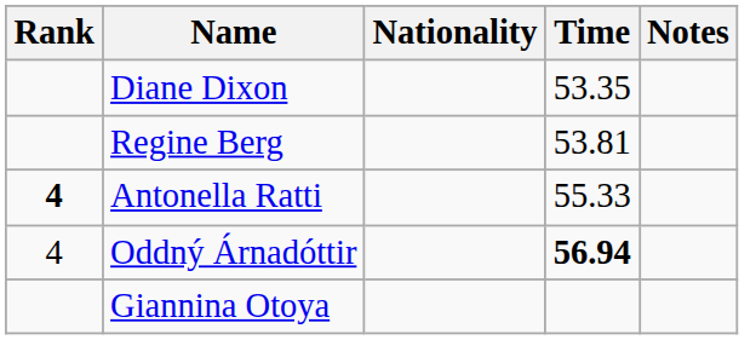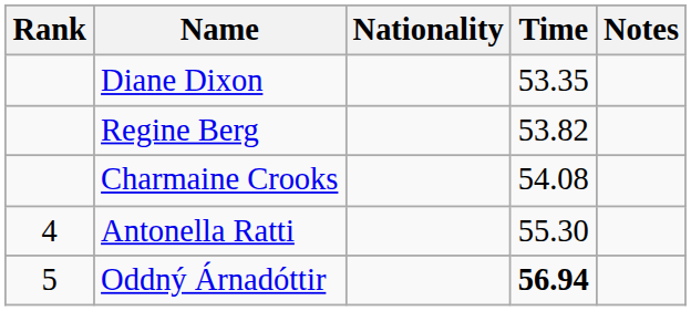Regine Berg | Time: 53.81 -> 53.82
+ row: Charmaine Crooks | 54.08
Antonella Ratti | Rank: bold -> normal
Antonella Ratti | Time: 55.33 -> 55.30
Oddný Árnadóttir | Rank: 4 -> 5
- row: Giannina Otoya
